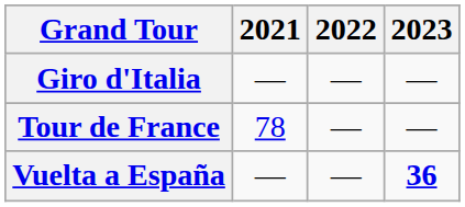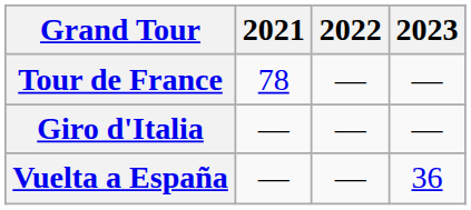rows swapped: Giro d'Italia <-> Tour de France
Vuelta a España | 2023: bold -> normal
